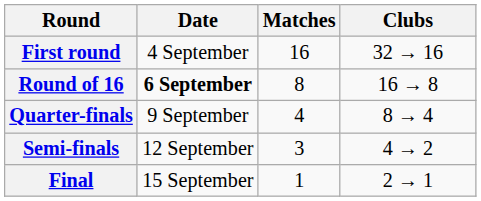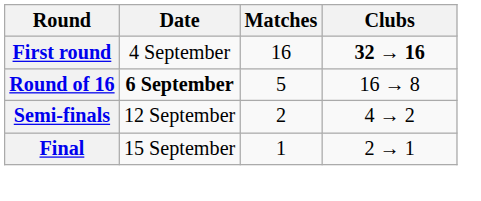First round | Clubs: normal -> bold
Round of 16 | Matches: 8 -> 5
- row: Quarter-finals | 9 September | 4 | 8 → 4
Semi-finals | Matches: 3 -> 2
